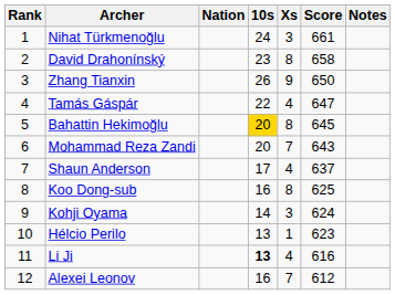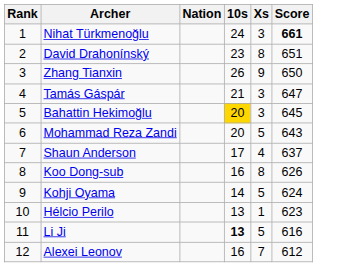- column: Notes
Nihat Türkmenoğlu | Score: normal -> bold
David Drahonínský | Score: 658 -> 651
Tamás Gáspár | 10s: 22 -> 21
Tamás Gáspár | Xs: 4 -> 3
Bahattin Hekimoğlu | Xs: 8 -> 3
Mohammad Reza Zandi | Xs: 7 -> 5
Koo Dong-sub | Score: 625 -> 626
Kohji Oyama | Xs: 3 -> 5
Li Ji | Xs: 4 -> 5
